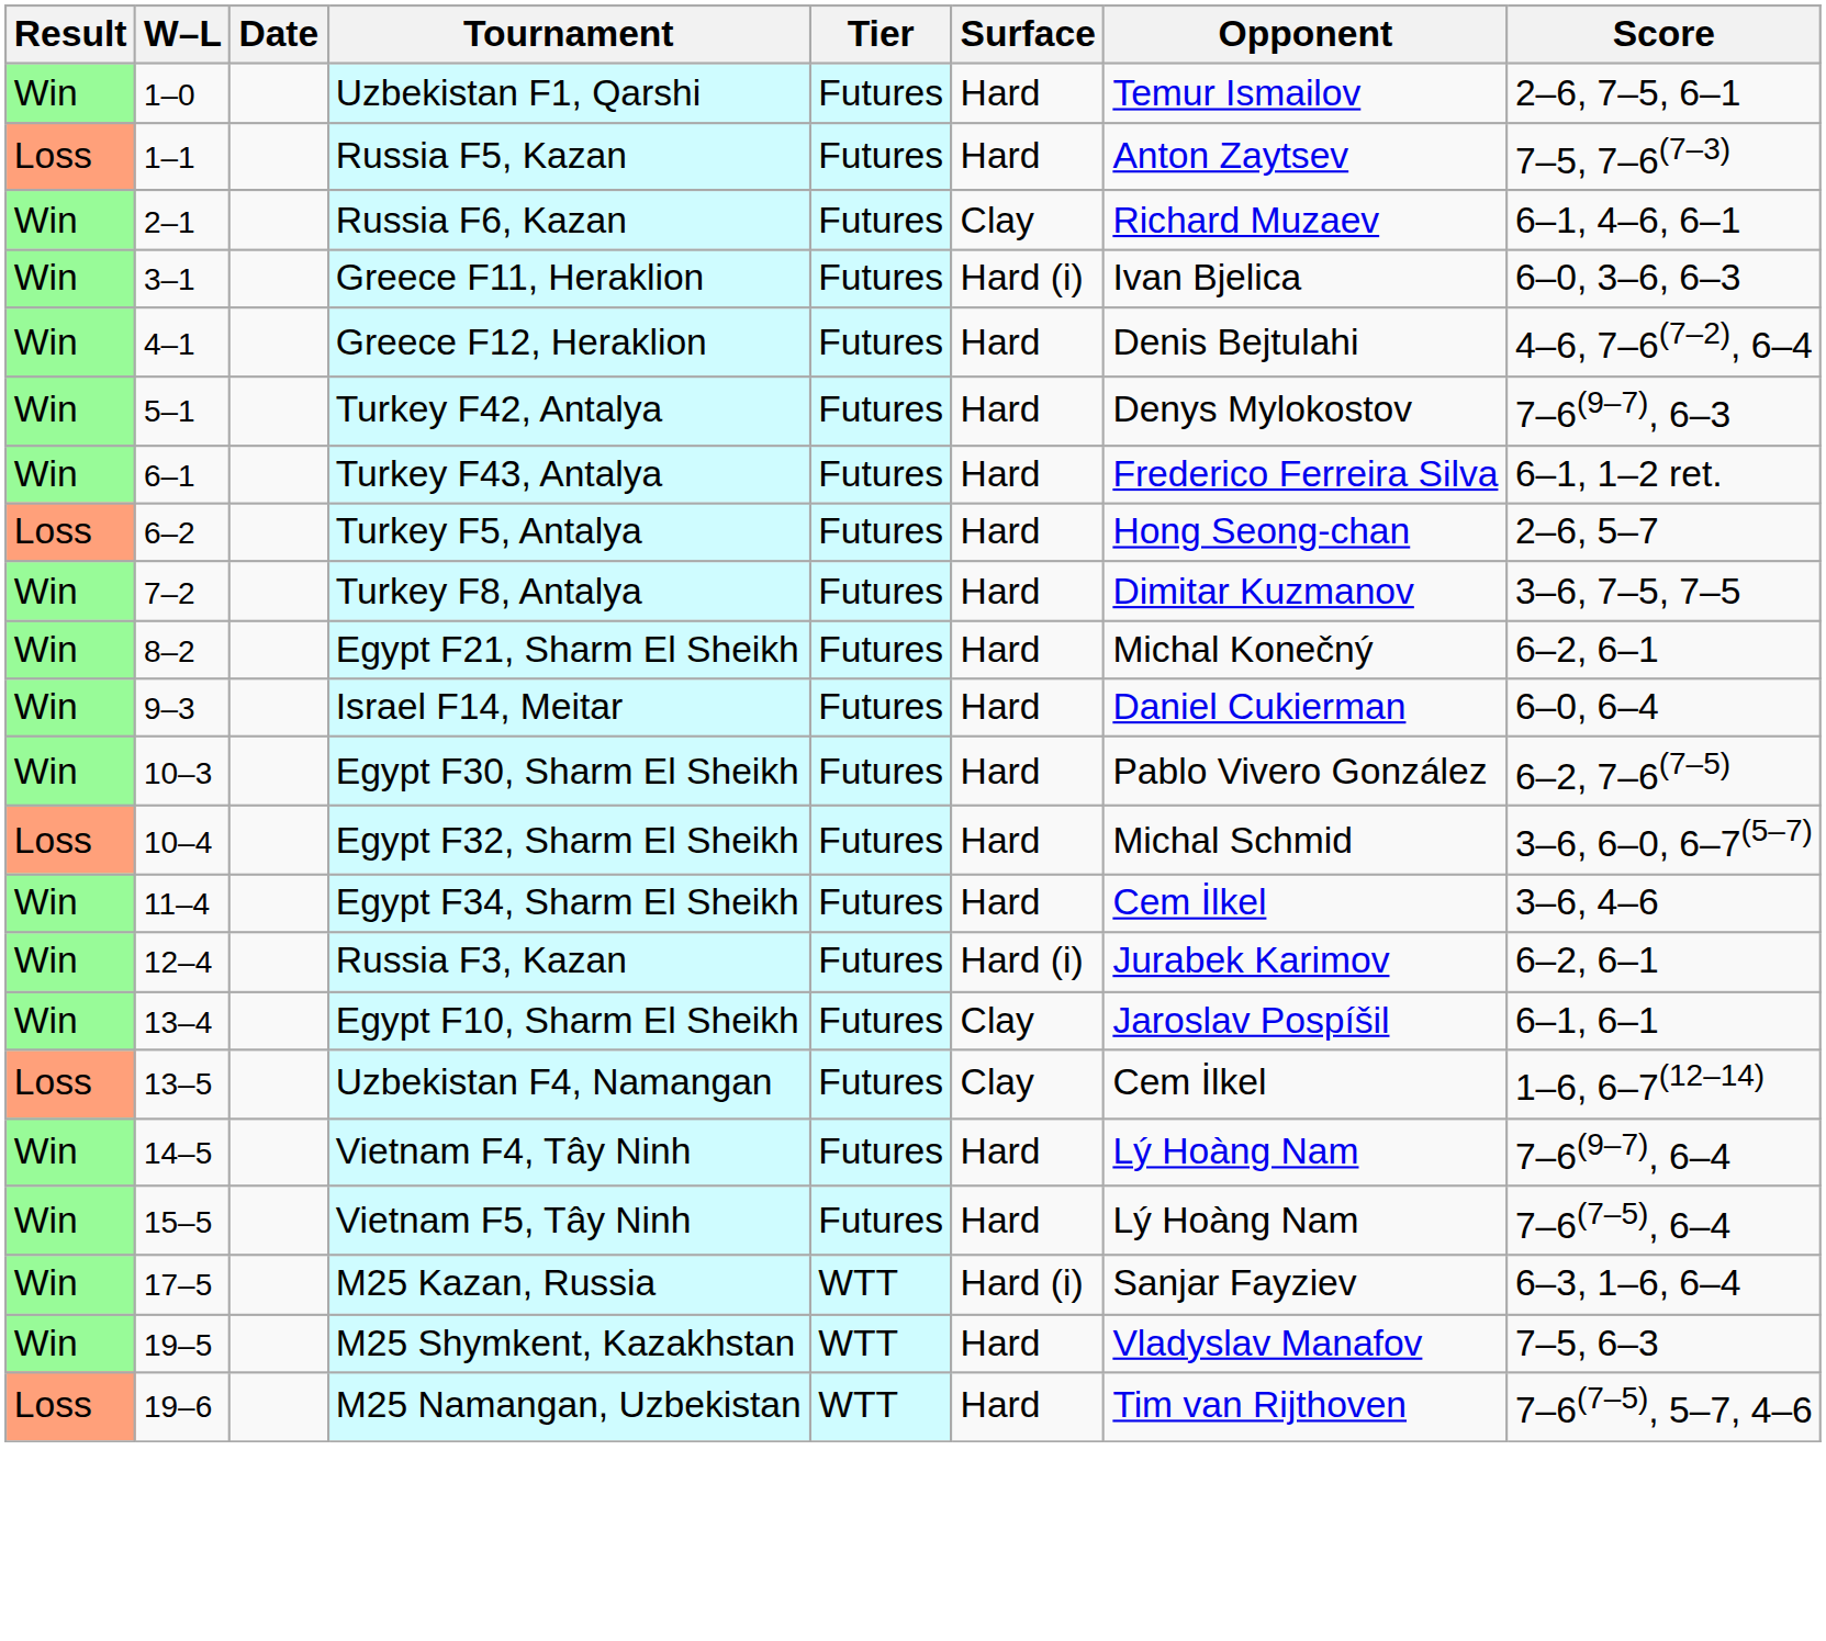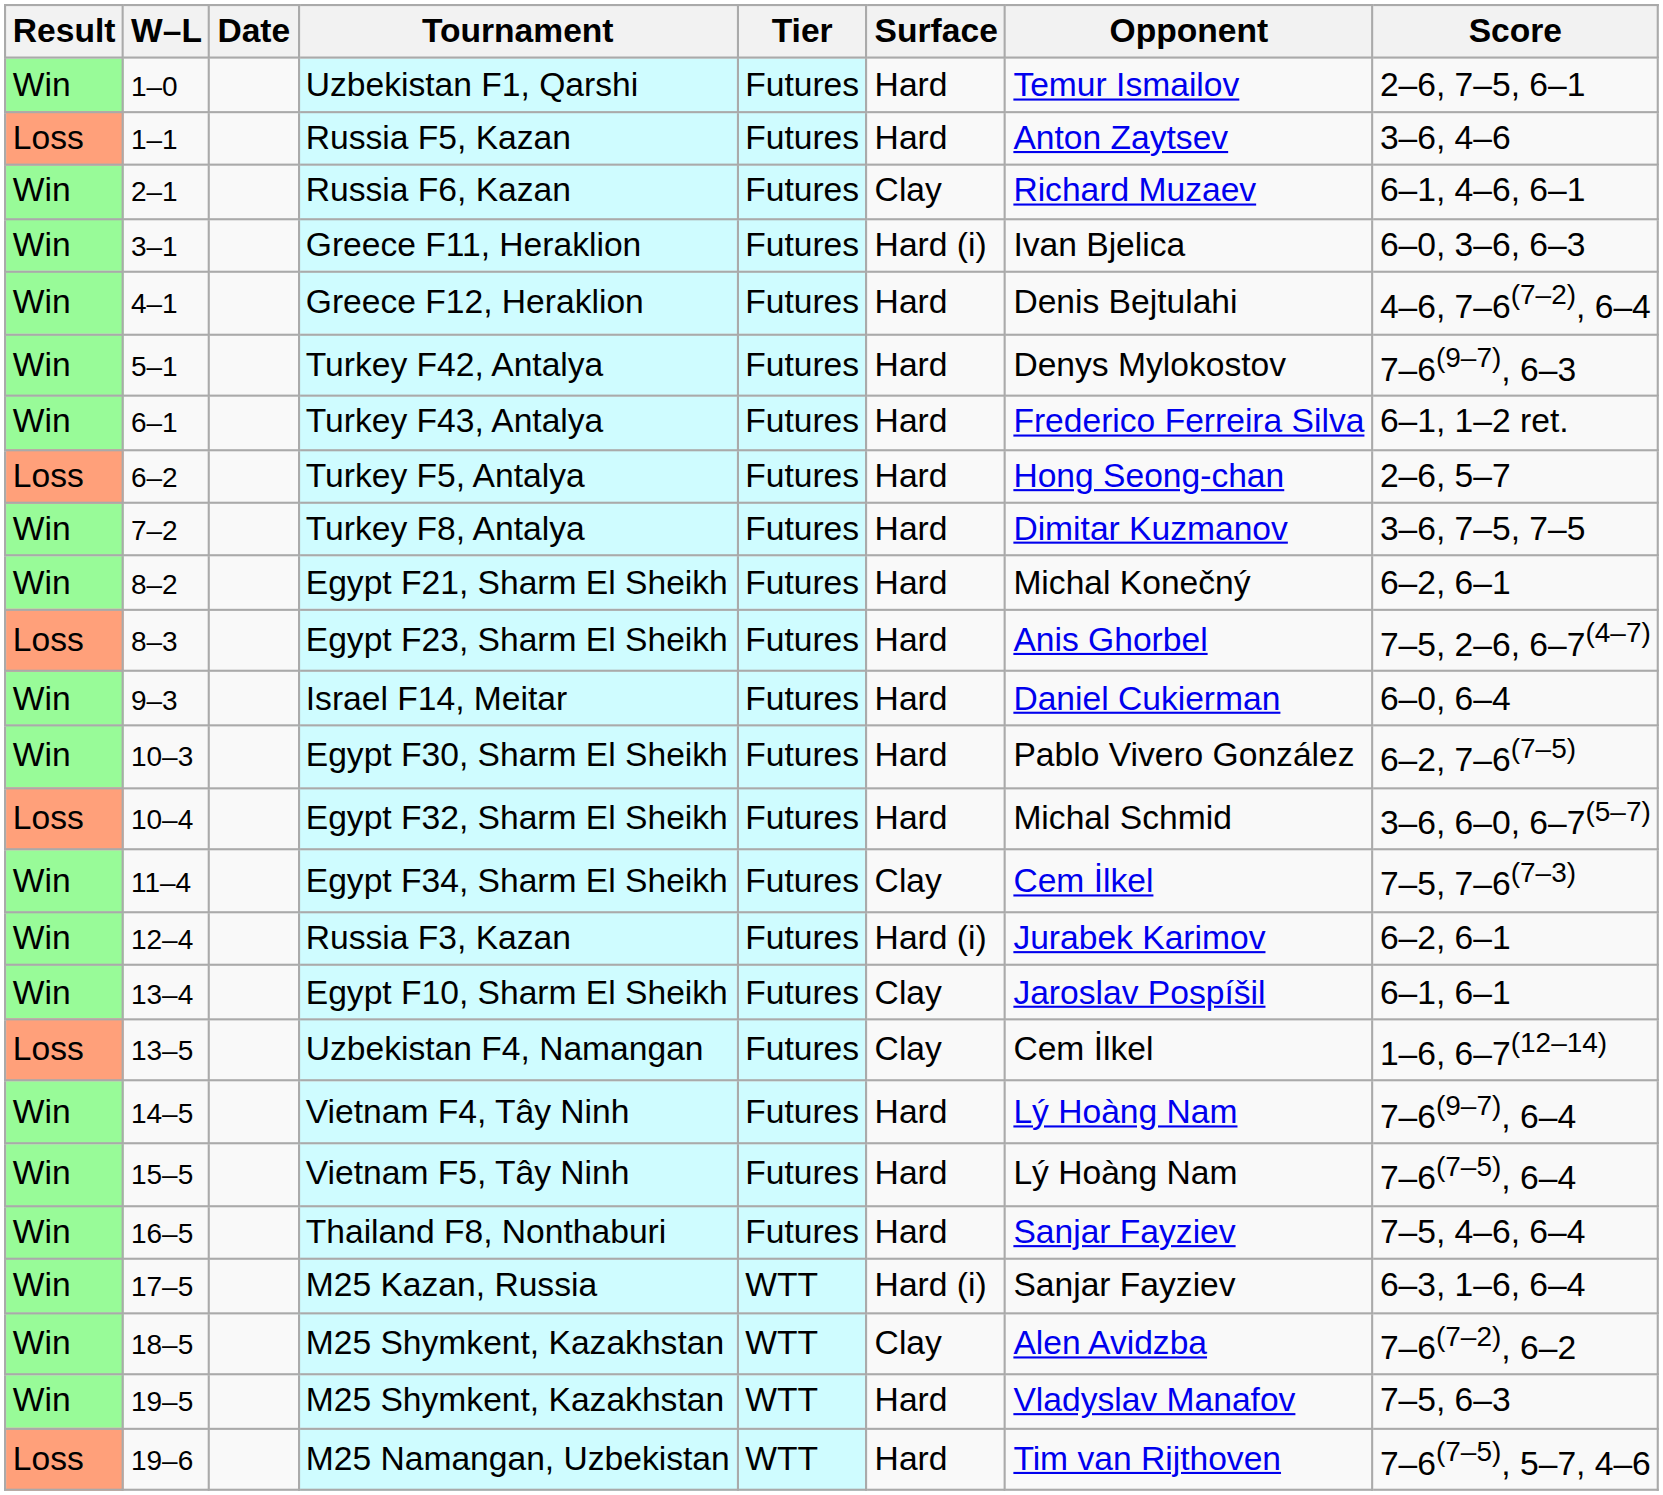Russia F5, Kazan | Score: 7–5, 7–6(7–3) -> 3–6, 4–6
+ row: Loss | 8–3 | Egypt F23, Sharm El Sheikh | Futures | Hard | Anis Ghorbel | 7–5, 2–6, 6–7(4–7)
Egypt F34, Sharm El Sheikh | Surface: Hard -> Clay
Egypt F34, Sharm El Sheikh | Score: 3–6, 4–6 -> 7–5, 7–6(7–3)
+ row: Win | 16–5 | Thailand F8, Nonthaburi | Futures | Hard | Sanjar Fayziev | 7–5, 4–6, 6–4
+ row: Win | 18–5 | M25 Shymkent, Kazakhstan | WTT | Clay | Alen Avidzba | 7–6(7–2), 6–2
